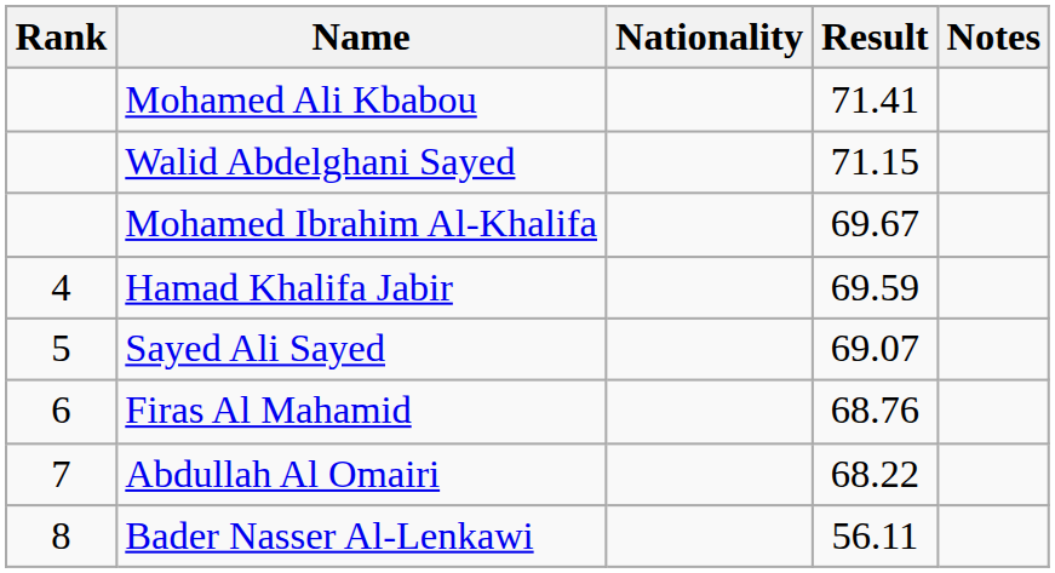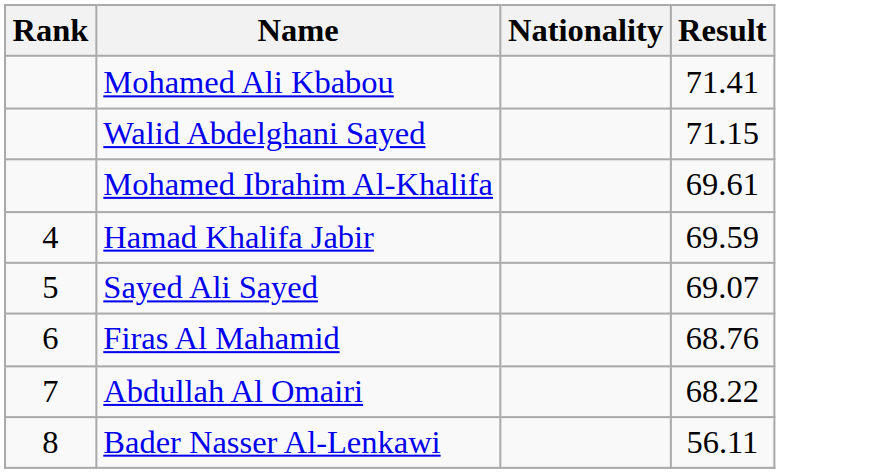- column: Notes
Mohamed Ibrahim Al-Khalifa | Result: 69.67 -> 69.61
